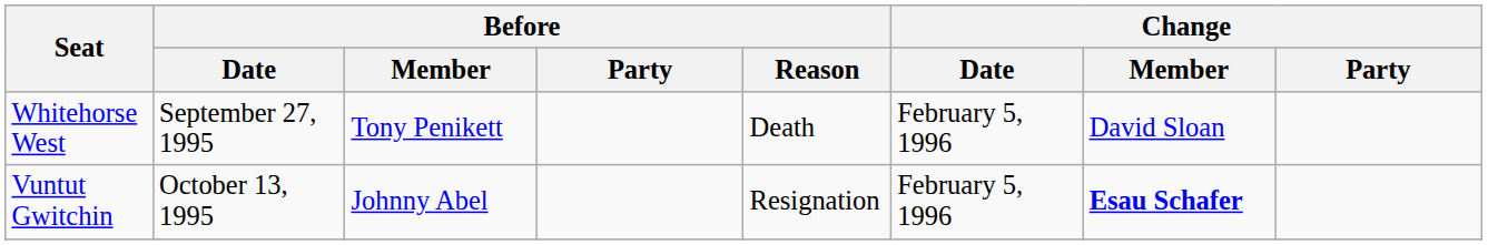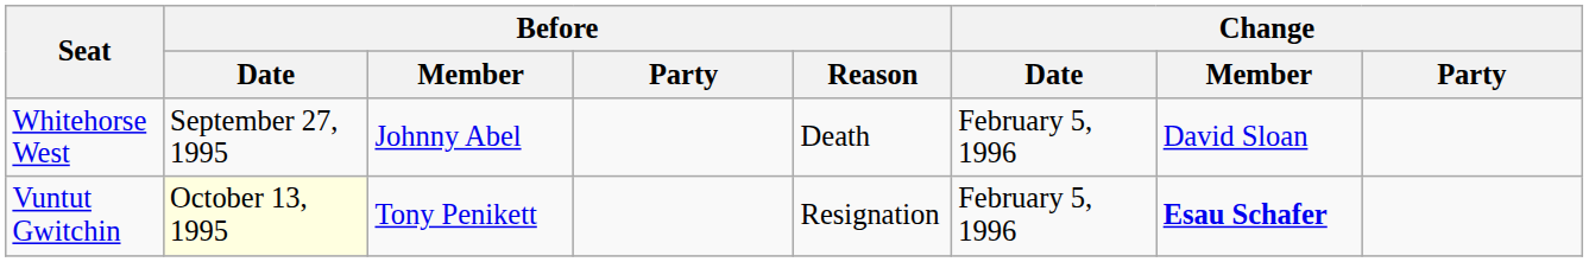Whitehorse West | Before / Member: Tony Penikett -> Johnny Abel
Vuntut Gwitchin | Before / Date: no background -> lightyellow background
Vuntut Gwitchin | Before / Member: Johnny Abel -> Tony Penikett
